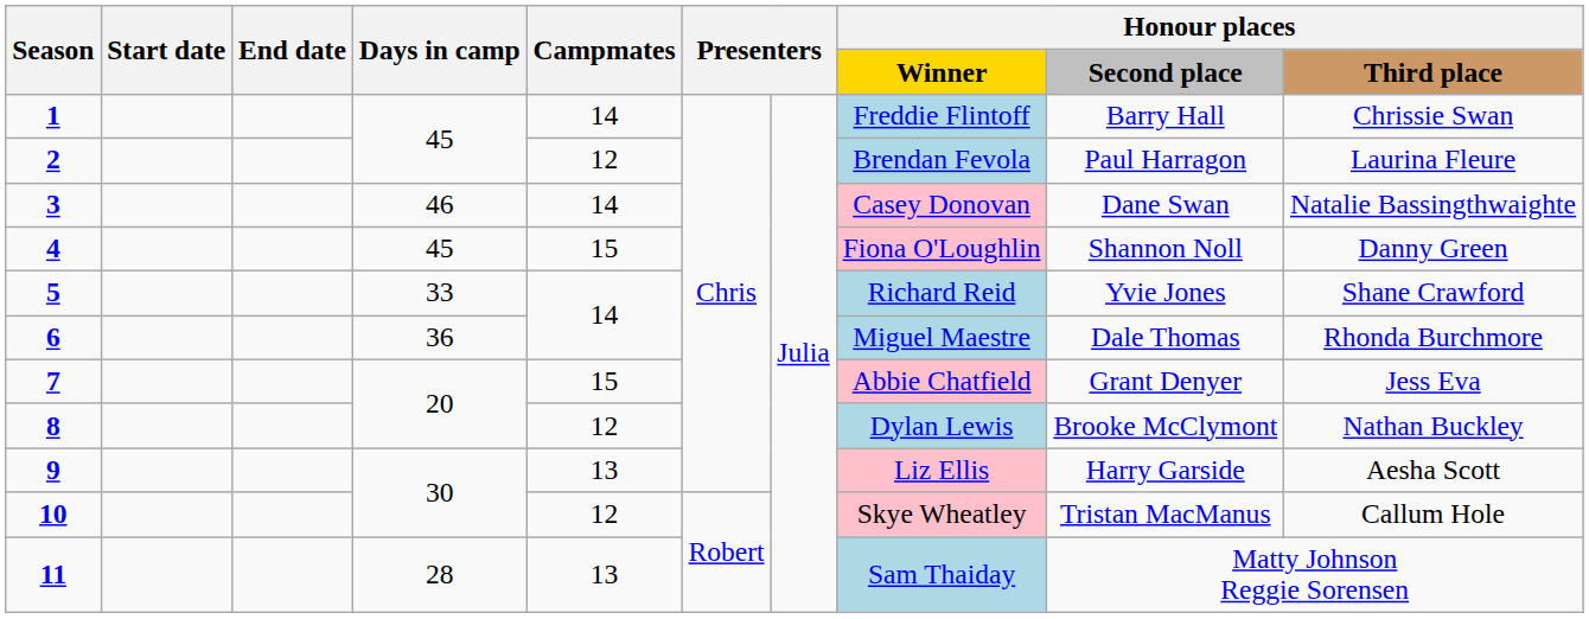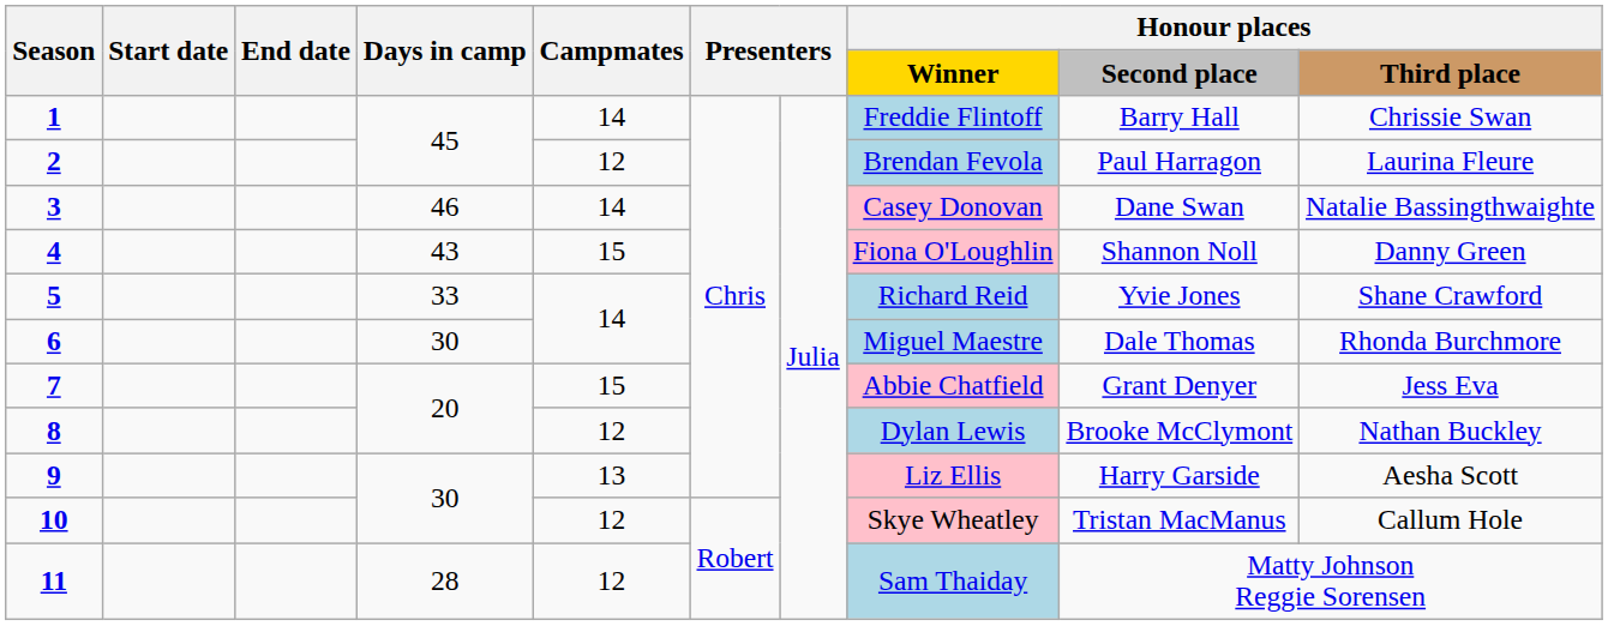4 | Days in camp: 45 -> 43
6 | Days in camp: 36 -> 30
11 | Campmates: 13 -> 12
